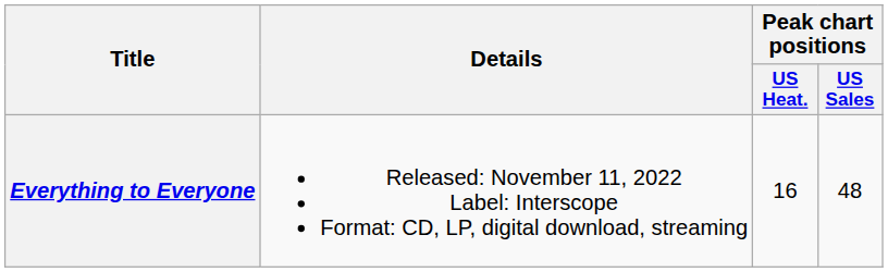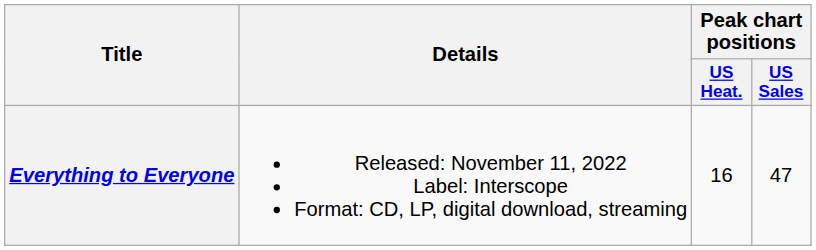Everything to Everyone | Peak chart positions / US Sales: 48 -> 47
